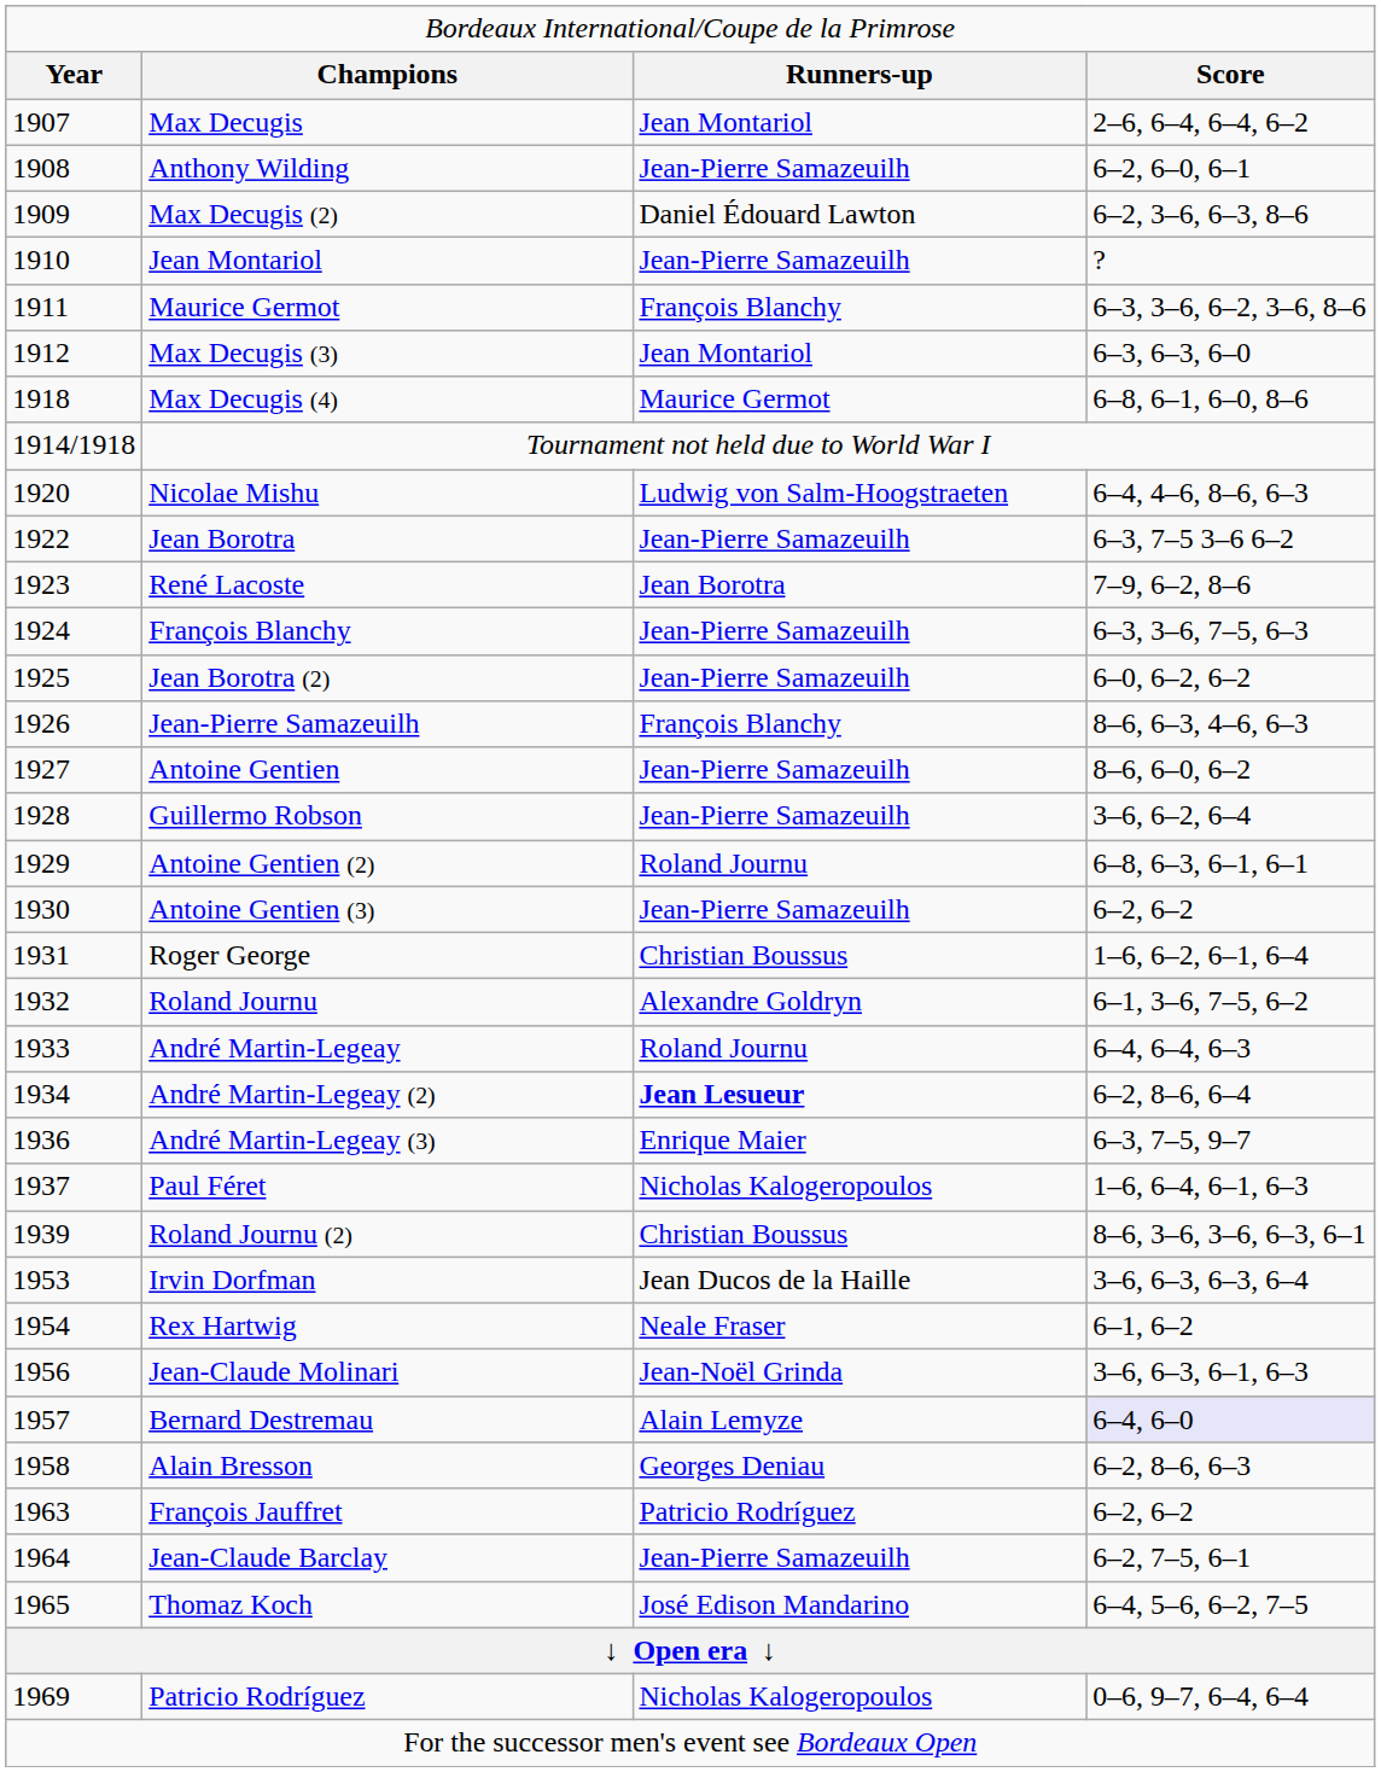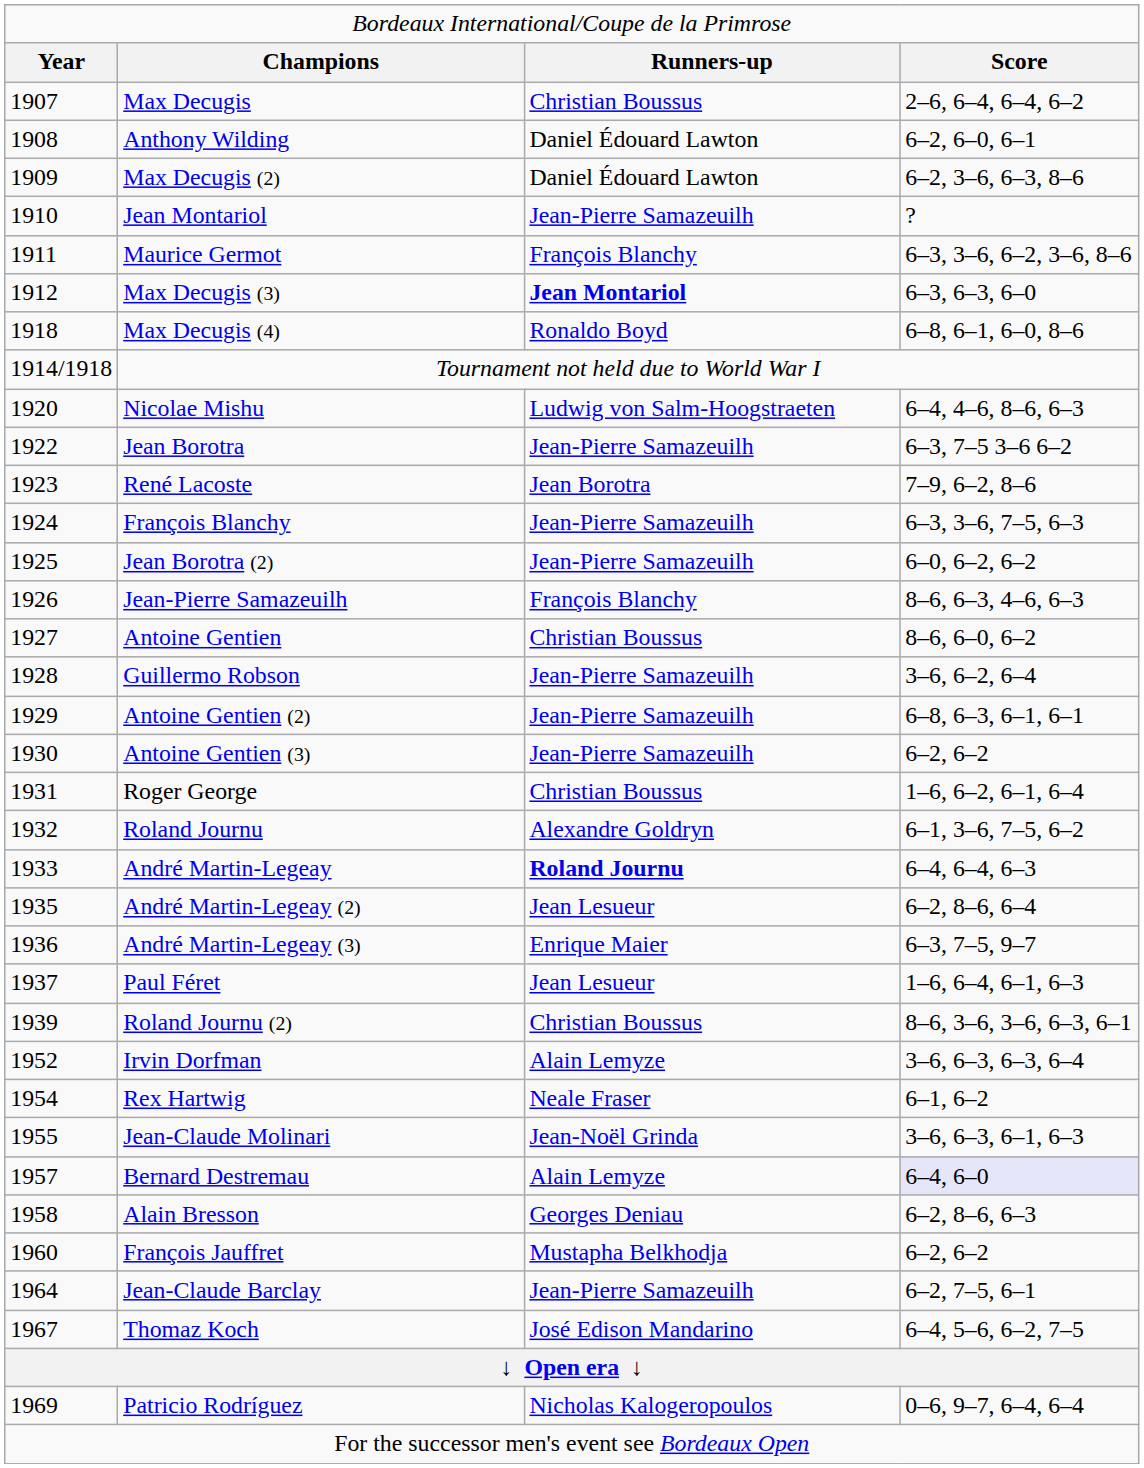Max Decugis | column 3: Jean Montariol -> Christian Boussus
Anthony Wilding | column 3: Jean-Pierre Samazeuilh -> Daniel Édouard Lawton
Max Decugis (3) | column 3: normal -> bold
Max Decugis (4) | column 3: Maurice Germot -> Ronaldo Boyd
Antoine Gentien | column 3: Jean-Pierre Samazeuilh -> Christian Boussus
Antoine Gentien (2) | column 3: Roland Journu -> Jean-Pierre Samazeuilh
André Martin-Legeay | column 3: normal -> bold
André Martin-Legeay (2) | column 1: 1934 -> 1935
André Martin-Legeay (2) | column 3: bold -> normal
Paul Féret | column 3: Nicholas Kalogeropoulos -> Jean Lesueur
Irvin Dorfman | column 1: 1953 -> 1952
Irvin Dorfman | column 3: Jean Ducos de la Haille -> Alain Lemyze
Jean-Claude Molinari | column 1: 1956 -> 1955
François Jauffret | column 1: 1963 -> 1960
François Jauffret | column 3: Patricio Rodríguez -> Mustapha Belkhodja
Thomaz Koch | column 1: 1965 -> 1967
